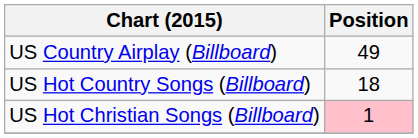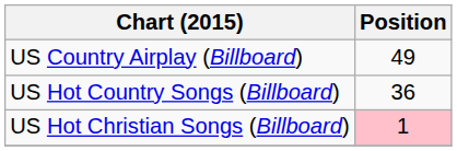US Hot Country Songs (Billboard) | Position: 18 -> 36
